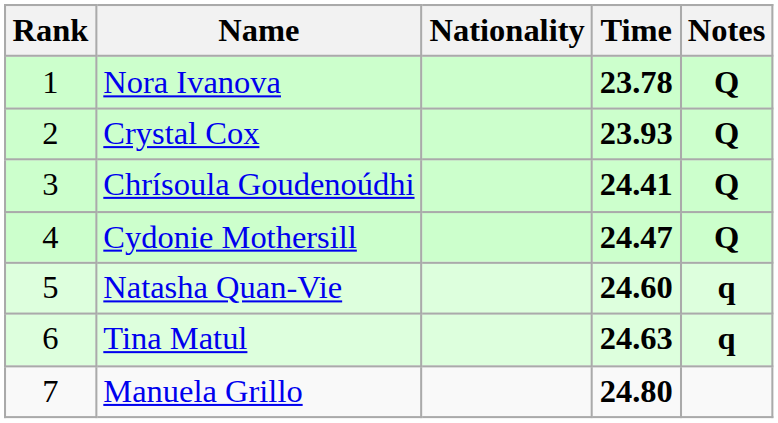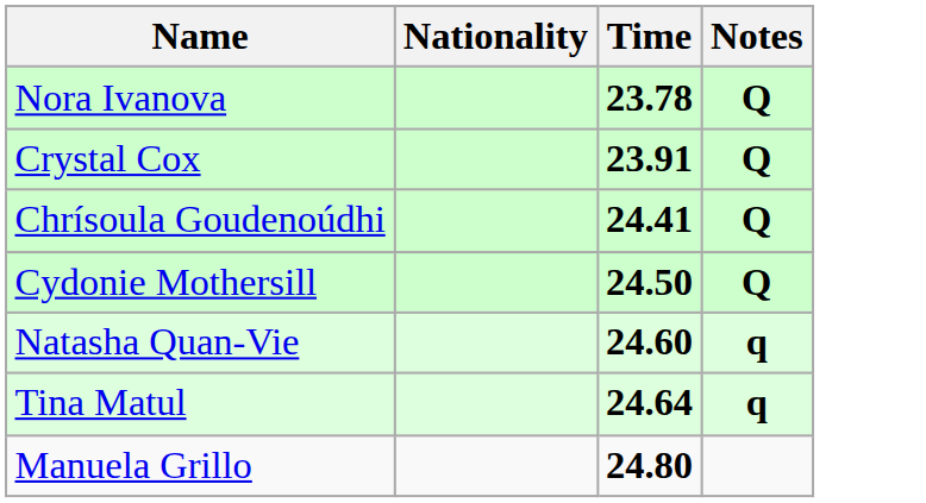- column: Rank | 1 | 2 | 3 | 4 | 5 | 6 | 7
Crystal Cox | Time: 23.93 -> 23.91
Cydonie Mothersill | Time: 24.47 -> 24.50
Tina Matul | Time: 24.63 -> 24.64
